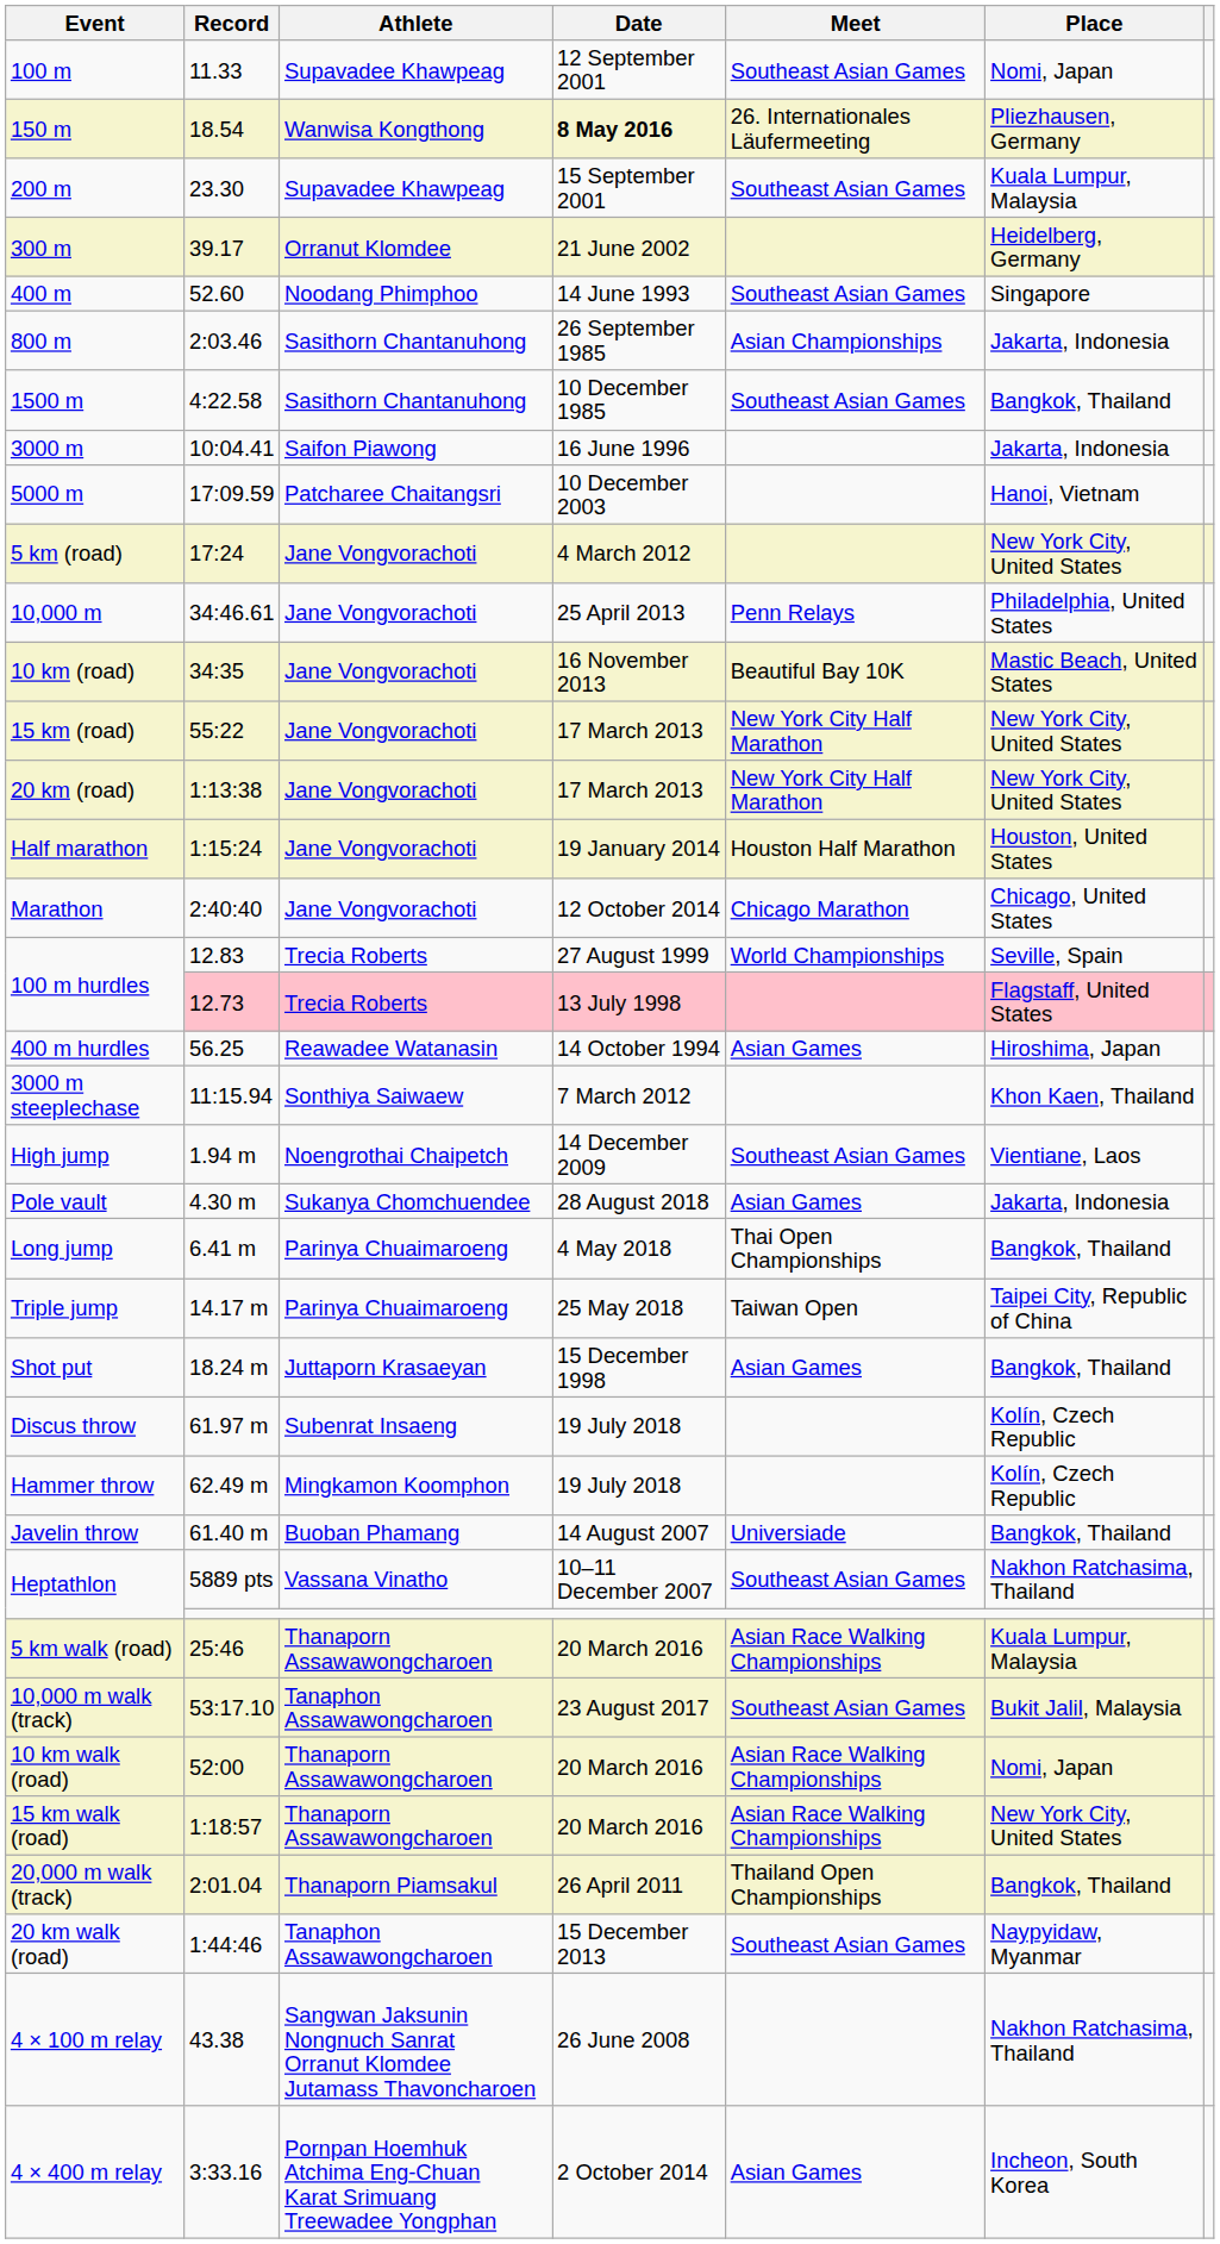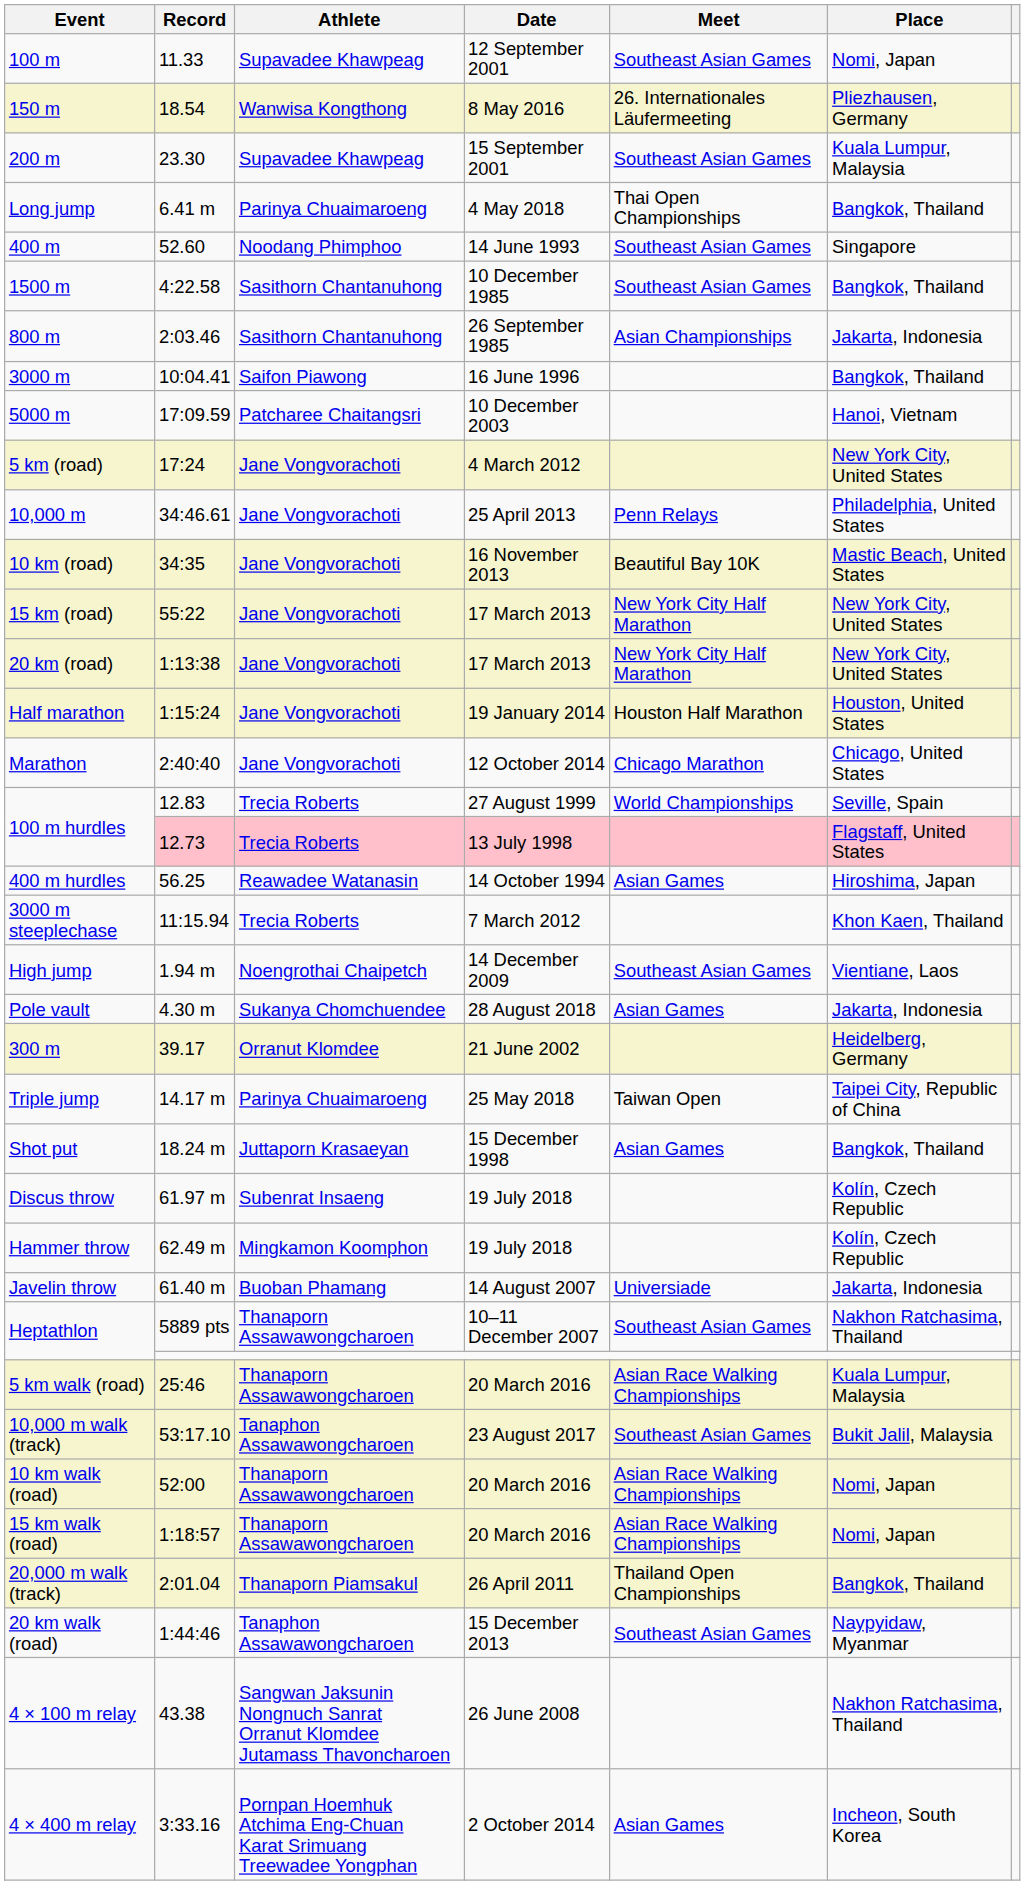150 m | Date: bold -> normal
rows swapped: 300 m <-> Long jump
rows swapped: 800 m <-> 1500 m
3000 m | Place: Jakarta, Indonesia -> Bangkok, Thailand
3000 m steeplechase | Athlete: Sonthiya Saiwaew -> Trecia Roberts
Javelin throw | Place: Bangkok, Thailand -> Jakarta, Indonesia
Heptathlon / 5889 pts | Athlete: Vassana Vinatho -> Thanaporn Assawawongcharoen
15 km walk (road) | Place: New York City, United States -> Nomi, Japan
